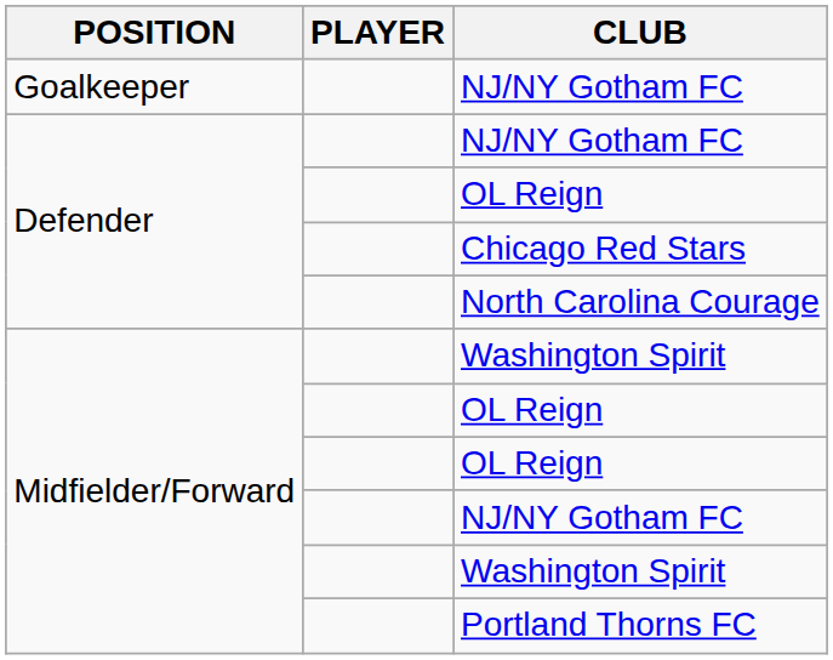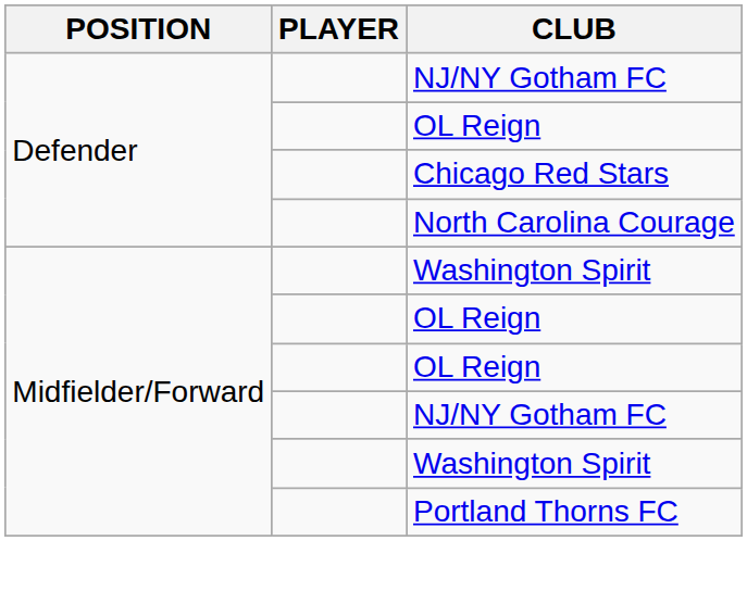- row: Goalkeeper | NJ/NY Gotham FC
